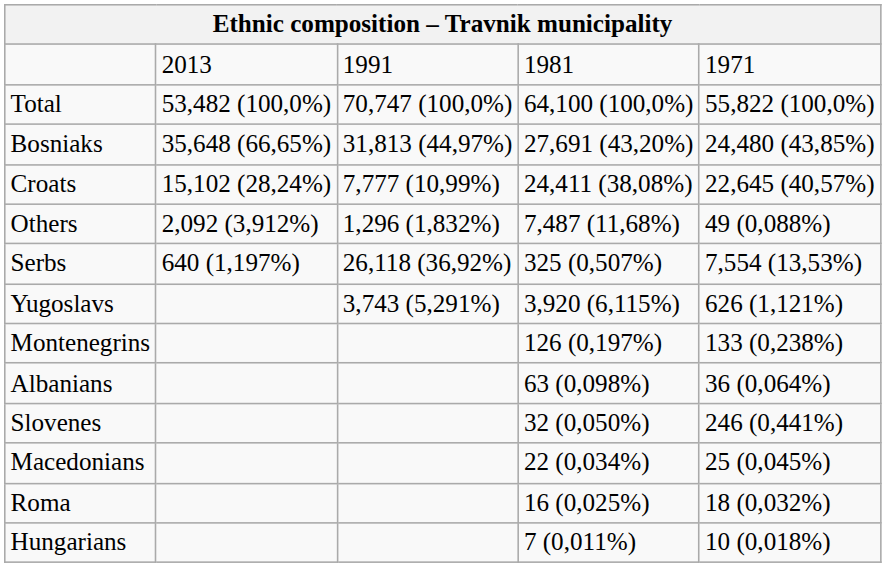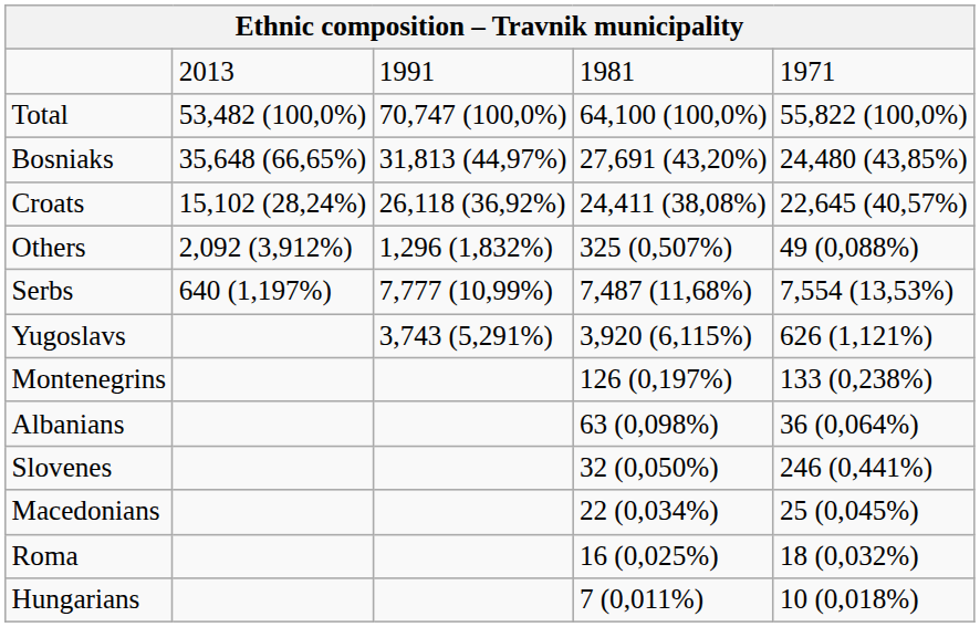Croats | column 3: 7,777 (10,99%) -> 26,118 (36,92%)
Others | column 4: 7,487 (11,68%) -> 325 (0,507%)
Serbs | column 3: 26,118 (36,92%) -> 7,777 (10,99%)
Serbs | column 4: 325 (0,507%) -> 7,487 (11,68%)
